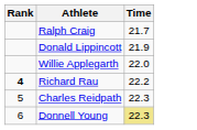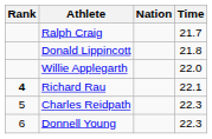+ column: Nation
Donald Lippincott | Time: 21.9 -> 21.8
Richard Rau | Time: 22.2 -> 22.1
Donnell Young | Time: khaki background -> no background
